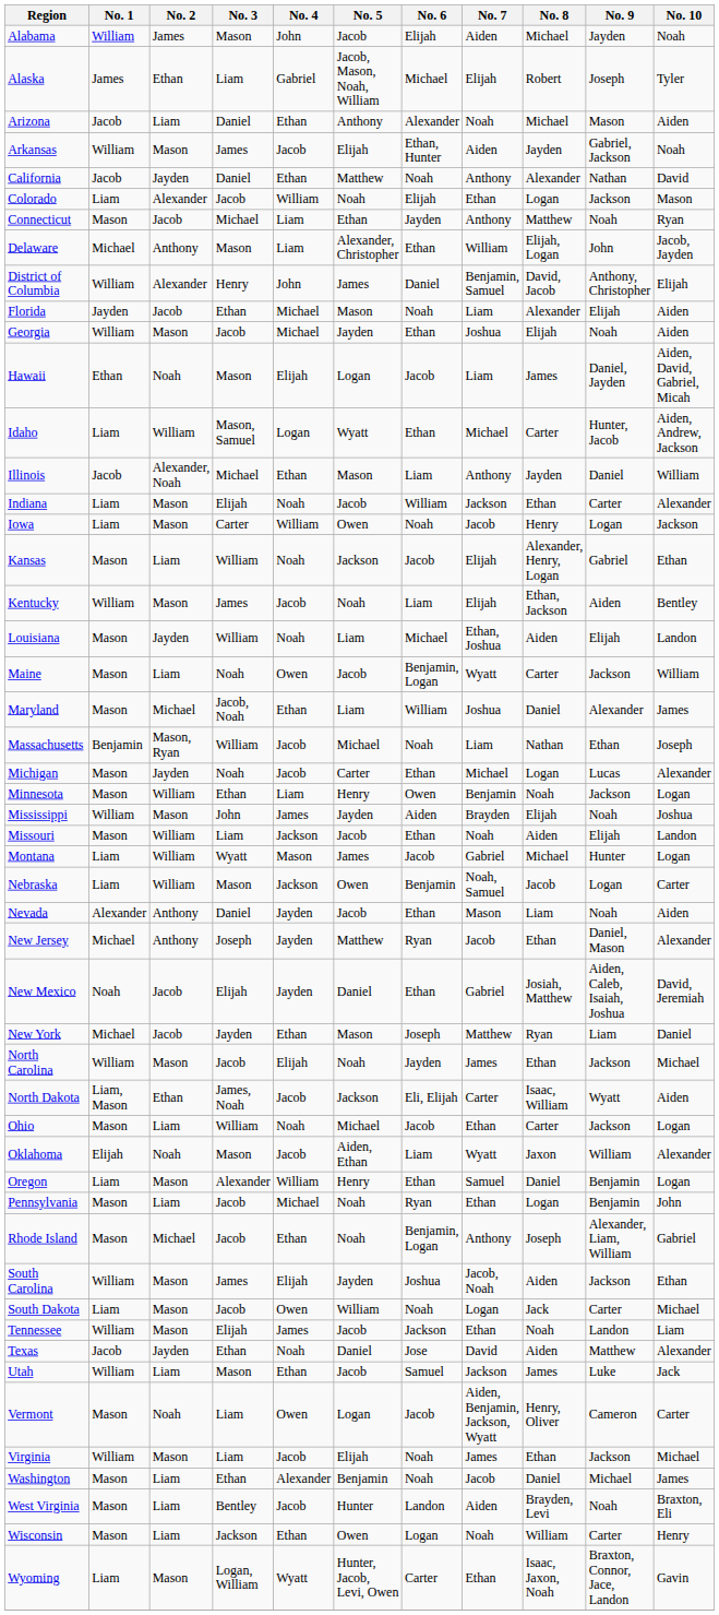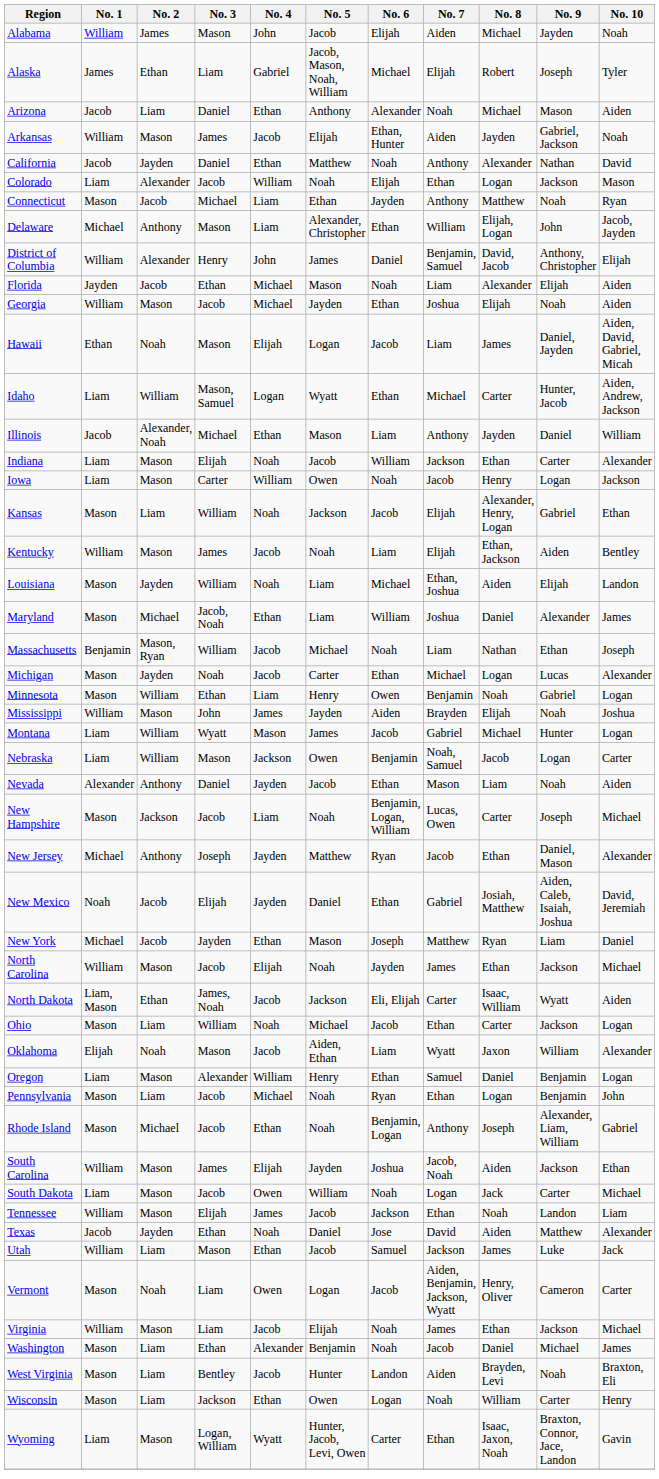- row: Maine | Mason | Liam | Noah | Owen | Jacob | Benjamin, Logan | Wyatt | Carter | Jackson | William
Minnesota | No. 9: Jackson -> Gabriel
- row: Missouri | Mason | William | Liam | Jackson | Jacob | Ethan | Noah | Aiden | Elijah | Landon
+ row: New Hampshire | Mason | Jackson | Jacob | Liam | Noah | Benjamin, Logan, William | Lucas, Owen | Carter | Joseph | Michael
